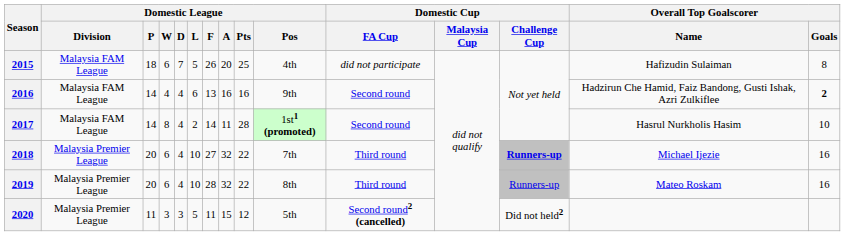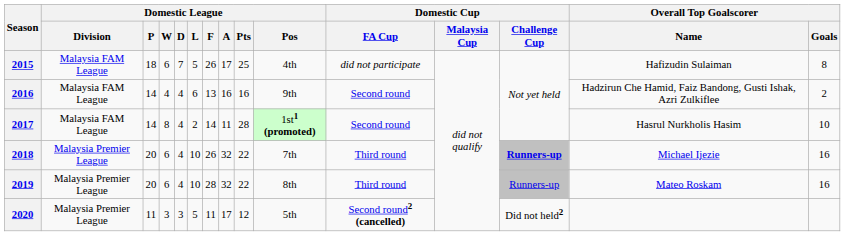2015 | Domestic League / A: 20 -> 17
2016 | Overall Top Goalscorer / Goals: bold -> normal
2018 | Domestic League / F: 27 -> 26
2020 | Domestic League / A: 15 -> 17
